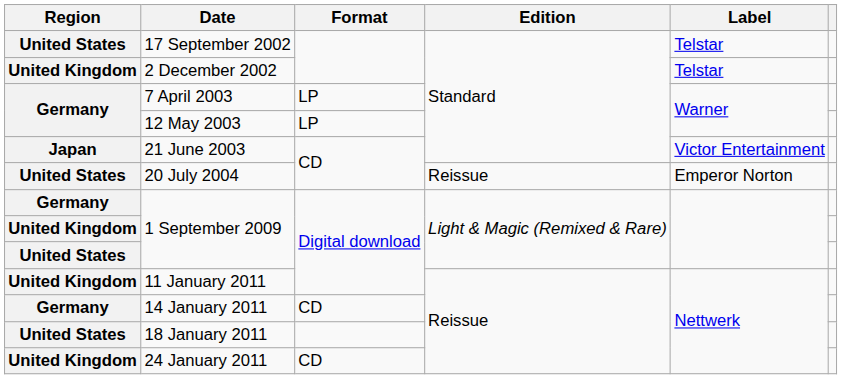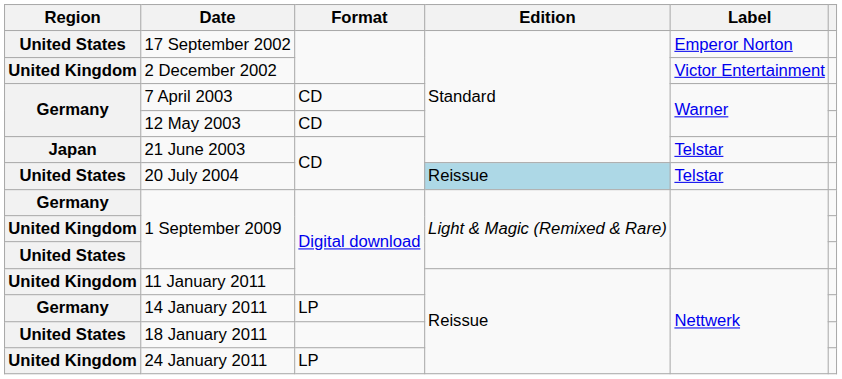17 September 2002 | Label: Telstar -> Emperor Norton
2 December 2002 | Label: Telstar -> Victor Entertainment
7 April 2003 | Format: LP -> CD
12 May 2003 | Format: LP -> CD
21 June 2003 | Label: Victor Entertainment -> Telstar
20 July 2004 | Edition: no background -> lightblue background
20 July 2004 | Label: Emperor Norton -> Telstar
14 January 2011 | Format: CD -> LP
24 January 2011 | Format: CD -> LP
